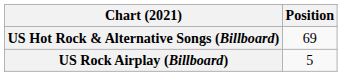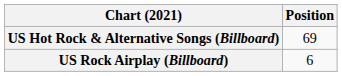US Rock Airplay (Billboard) | Position: 5 -> 6
